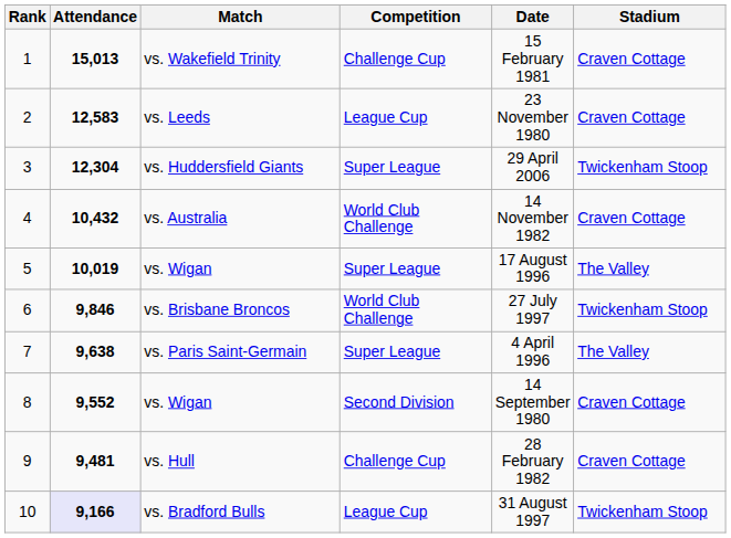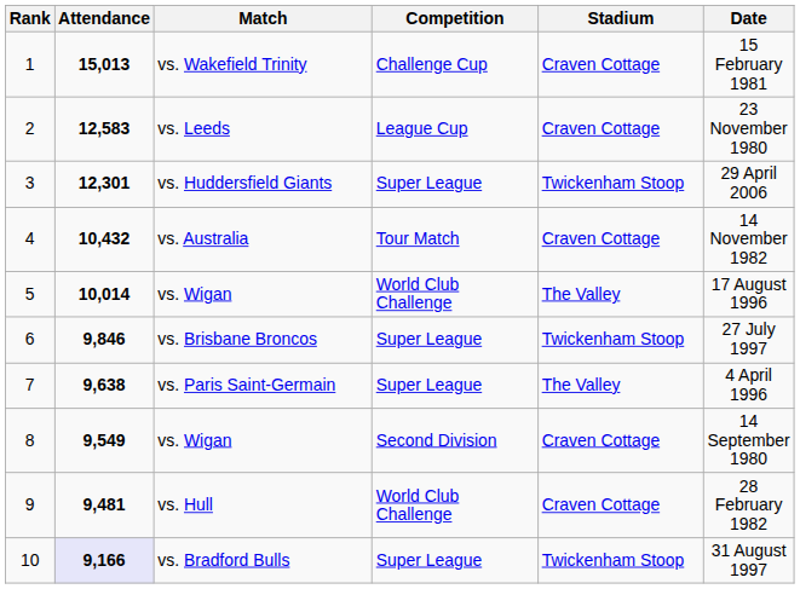columns swapped: Stadium <-> Date
vs. Huddersfield Giants | Attendance: 12,304 -> 12,301
vs. Australia | Competition: World Club Challenge -> Tour Match
5 / vs. Wigan | Attendance: 10,019 -> 10,014
5 / vs. Wigan | Competition: Super League -> World Club Challenge
vs. Brisbane Broncos | Competition: World Club Challenge -> Super League
8 / vs. Wigan | Attendance: 9,552 -> 9,549
vs. Hull | Competition: Challenge Cup -> World Club Challenge
vs. Bradford Bulls | Competition: League Cup -> Super League
